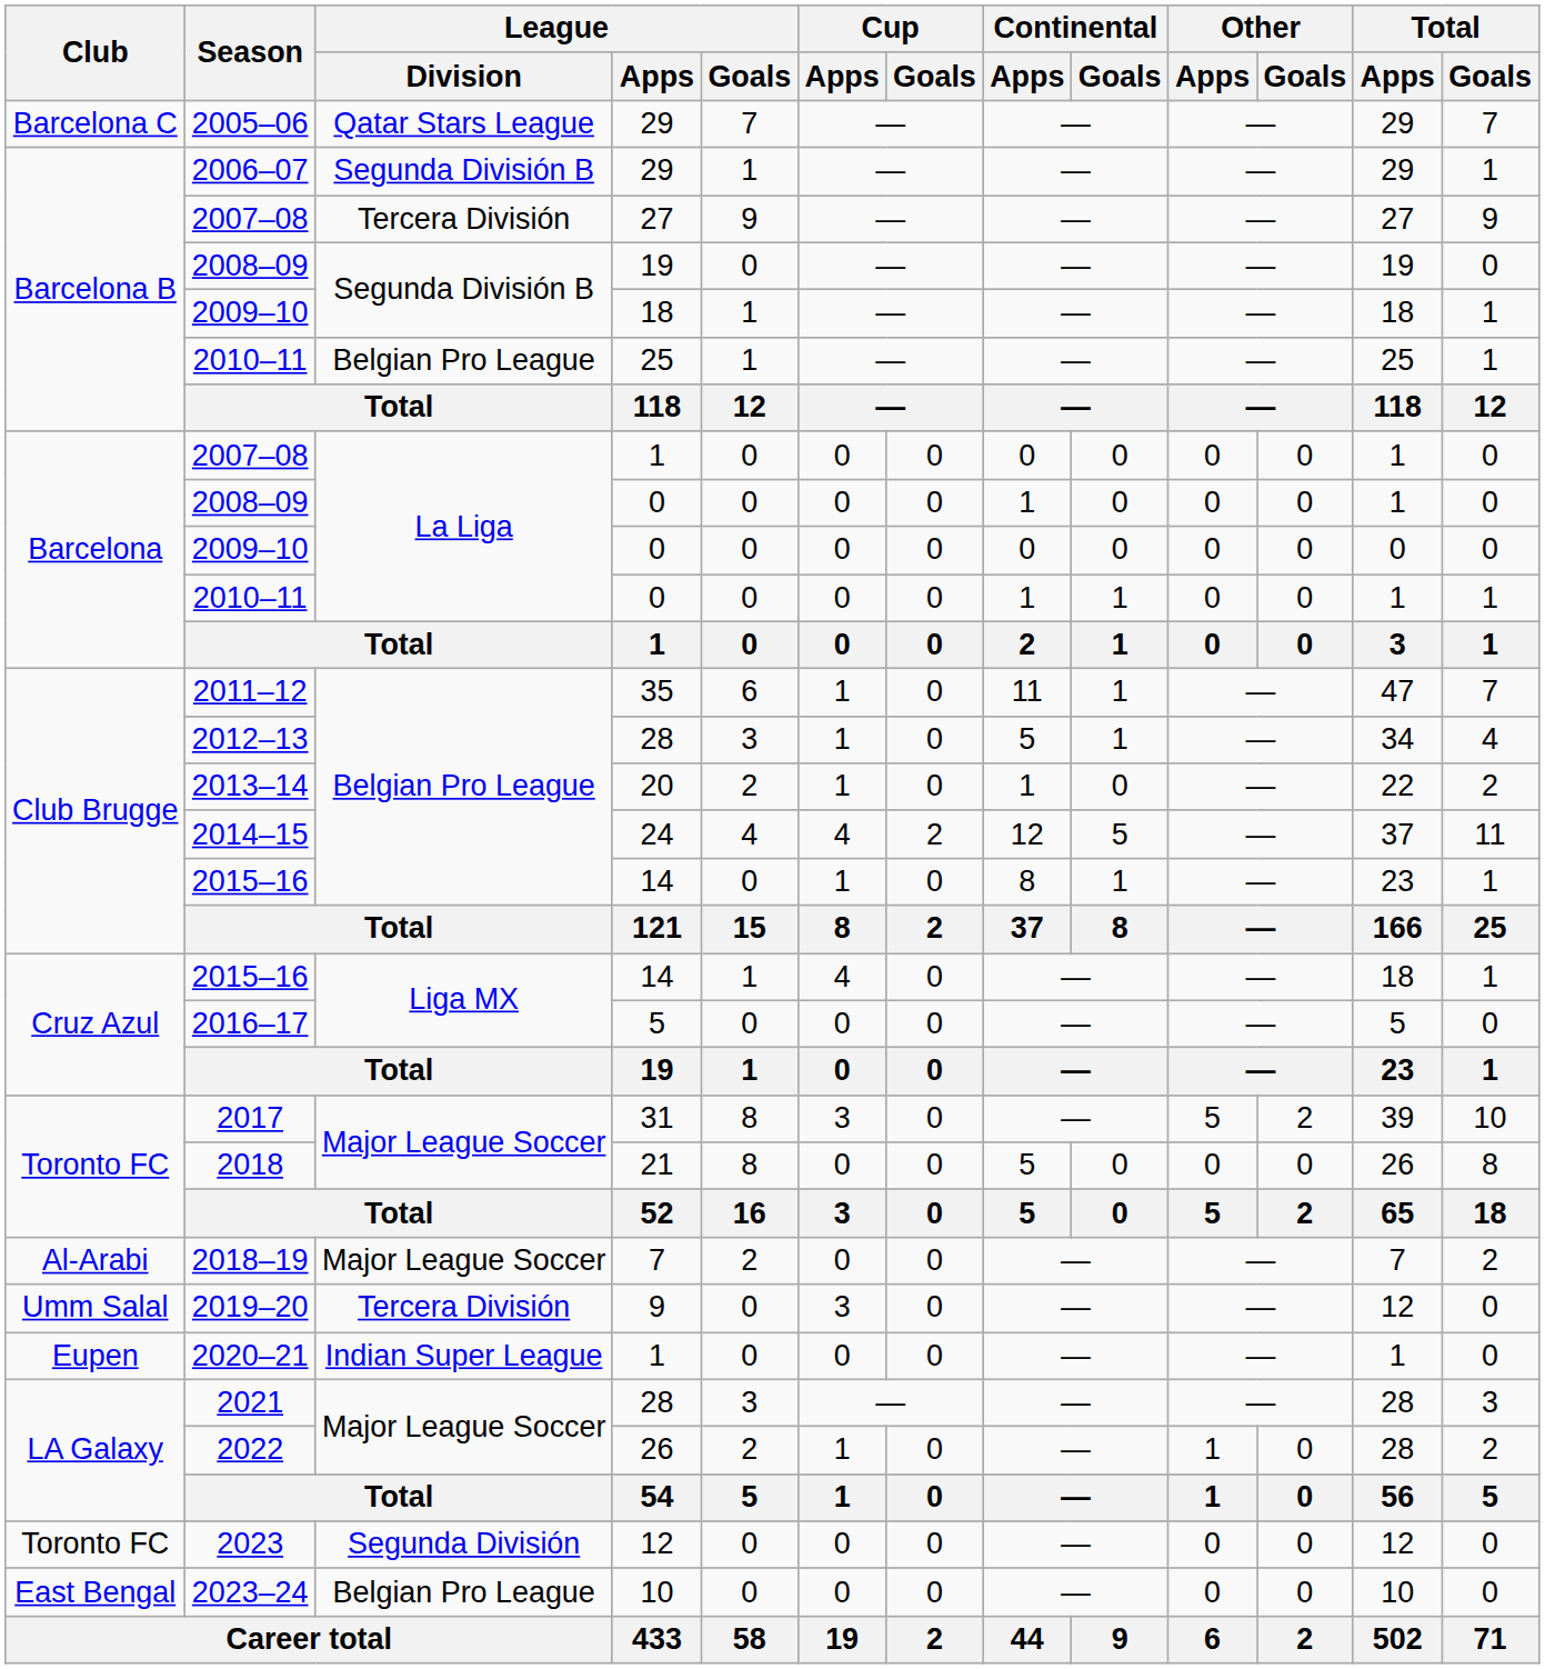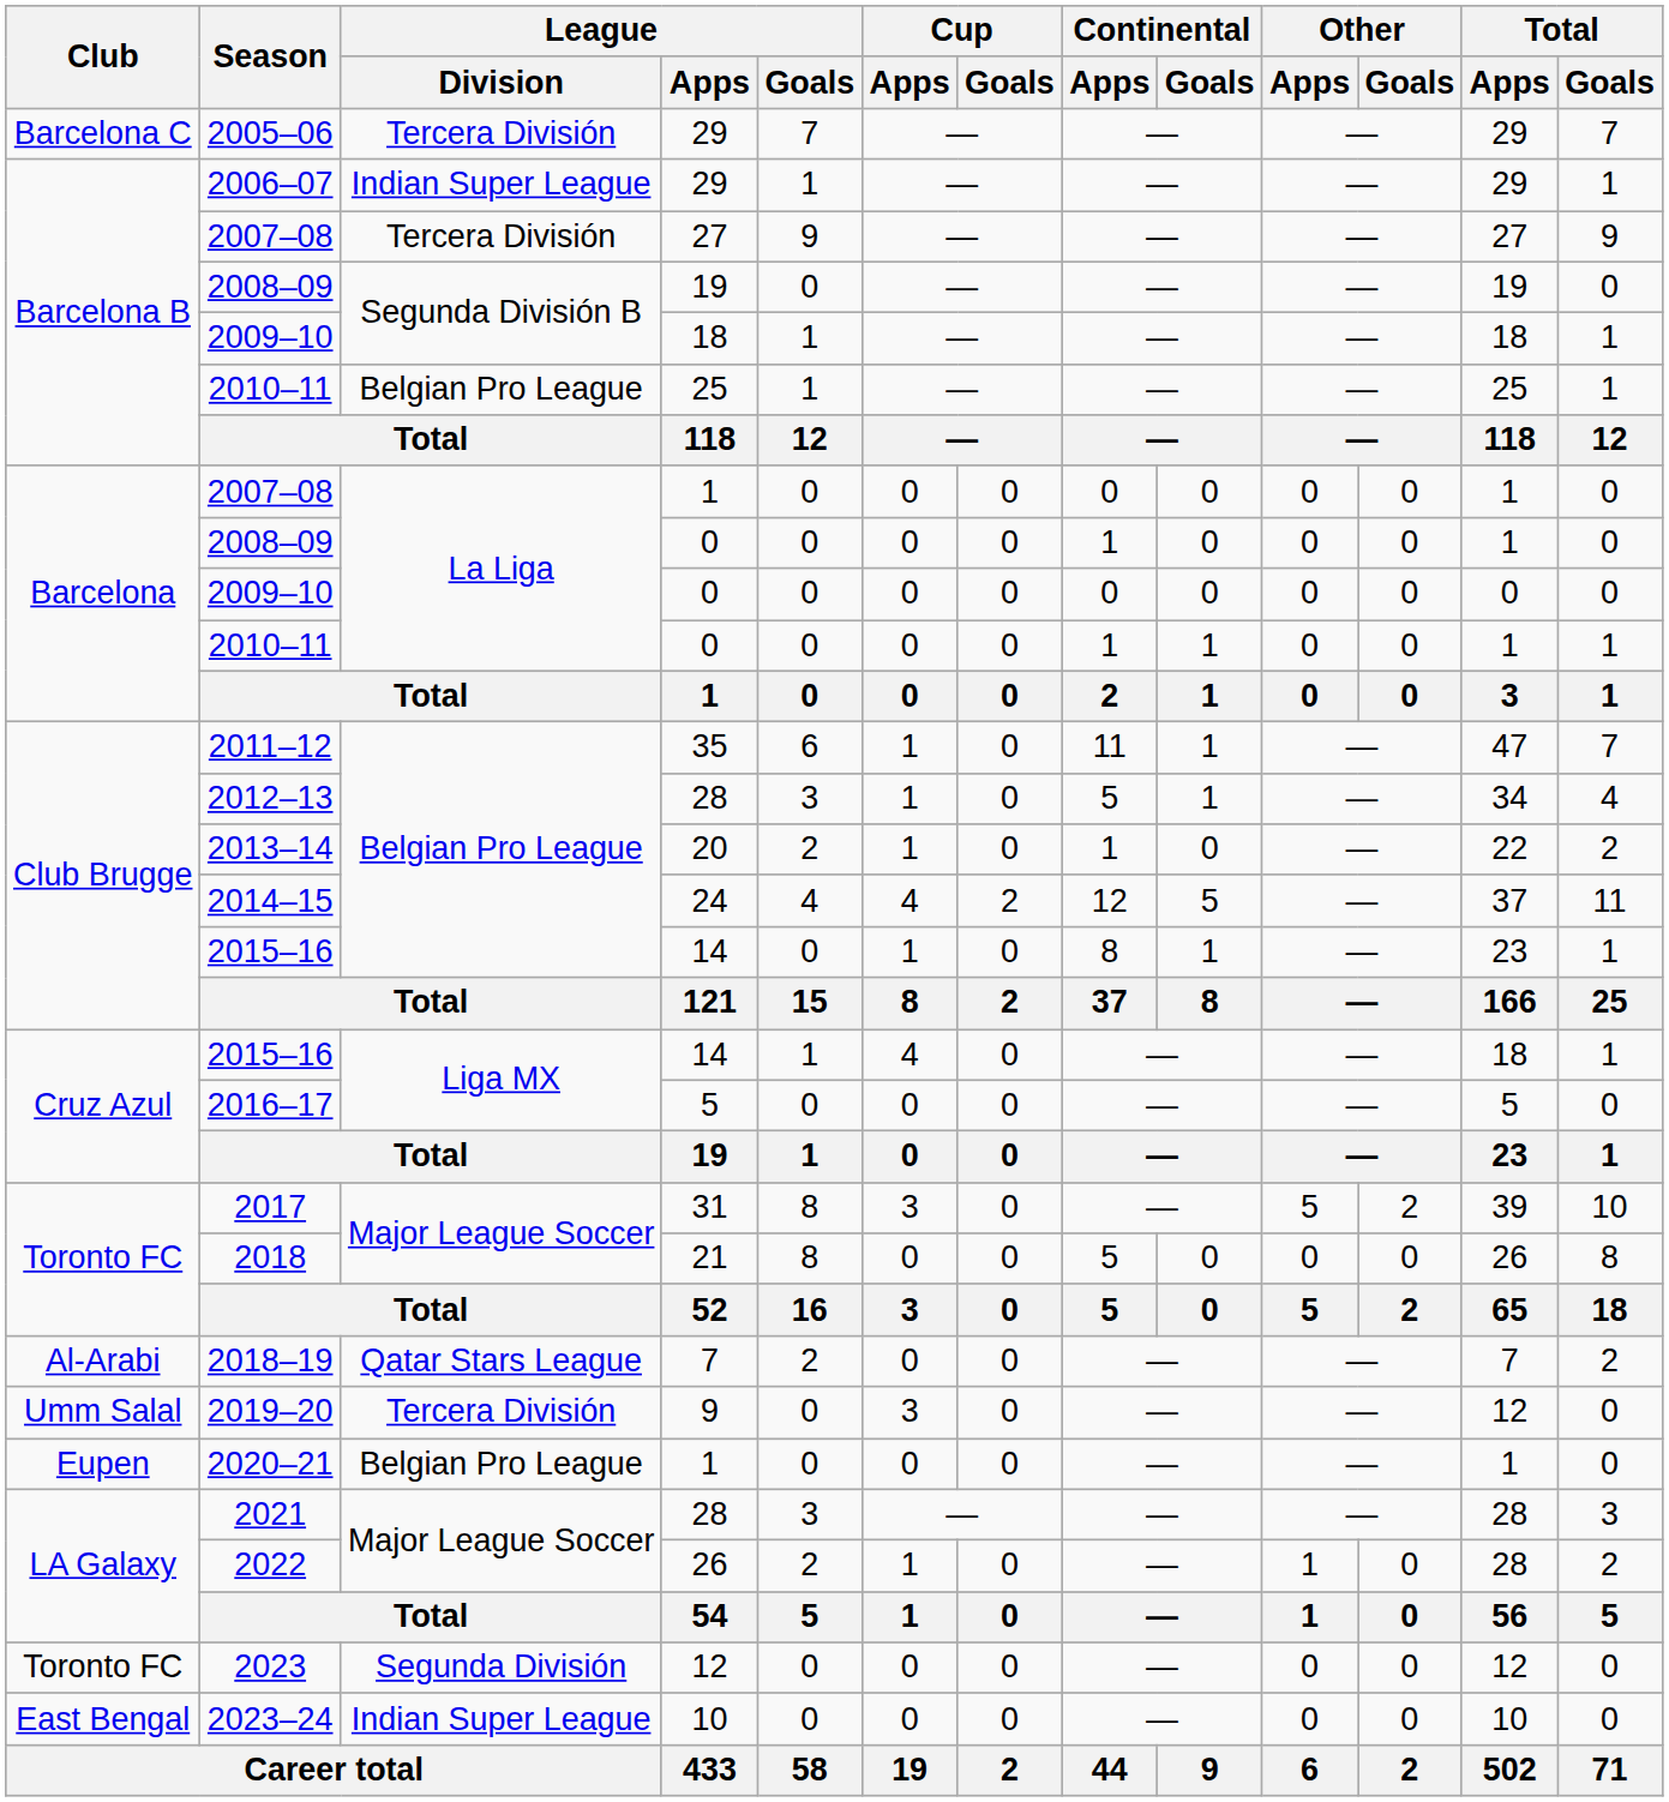2005–06 | League / Division: Qatar Stars League -> Tercera División
2006–07 | League / Division: Segunda División B -> Indian Super League
2018–19 | League / Division: Major League Soccer -> Qatar Stars League
2020–21 | League / Division: Indian Super League -> Belgian Pro League
2023–24 | League / Division: Belgian Pro League -> Indian Super League
